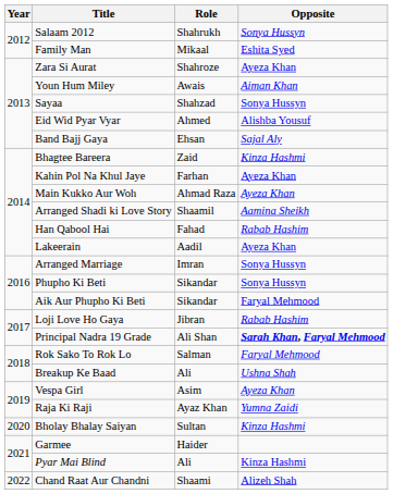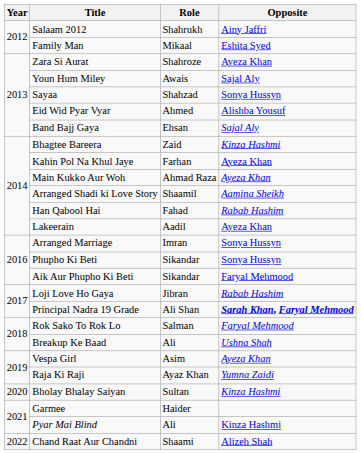Salaam 2012 | Opposite: Sonya Hussyn -> Ainy Jaffri
Youn Hum Miley | Opposite: Aiman Khan -> Sajal Aly
